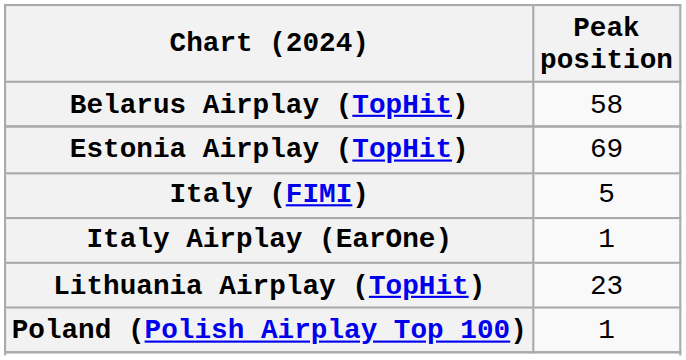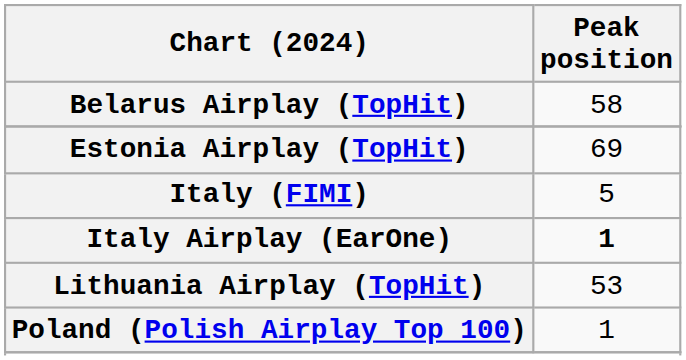Italy Airplay (EarOne) | Peak position: normal -> bold
Lithuania Airplay (TopHit) | Peak position: 23 -> 53
